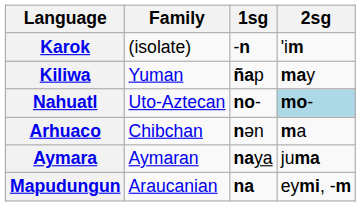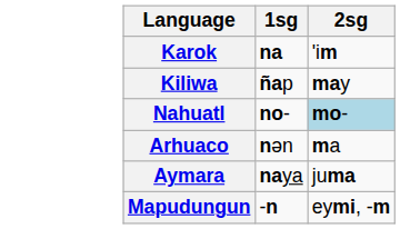- column: Family | (isolate) | Yuman | Uto-Aztecan | Chibchan | Aymaran | Araucanian
Karok | 1sg: -n -> na
Mapudungun | 1sg: na -> -n
